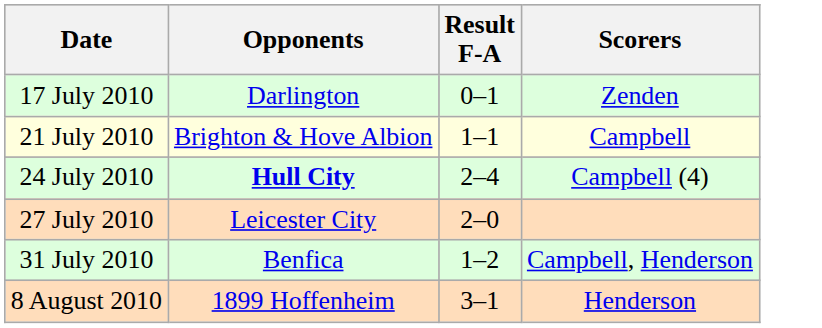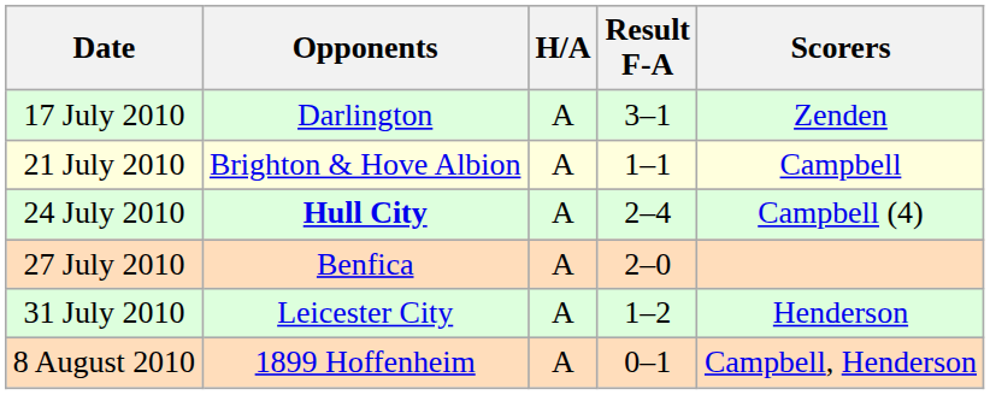+ column: H/A | A | A | A | A | A | A
17 July 2010 | Result F-A: 0–1 -> 3–1
27 July 2010 | Opponents: Leicester City -> Benfica
31 July 2010 | Opponents: Benfica -> Leicester City
31 July 2010 | Scorers: Campbell, Henderson -> Henderson
8 August 2010 | Result F-A: 3–1 -> 0–1
8 August 2010 | Scorers: Henderson -> Campbell, Henderson
